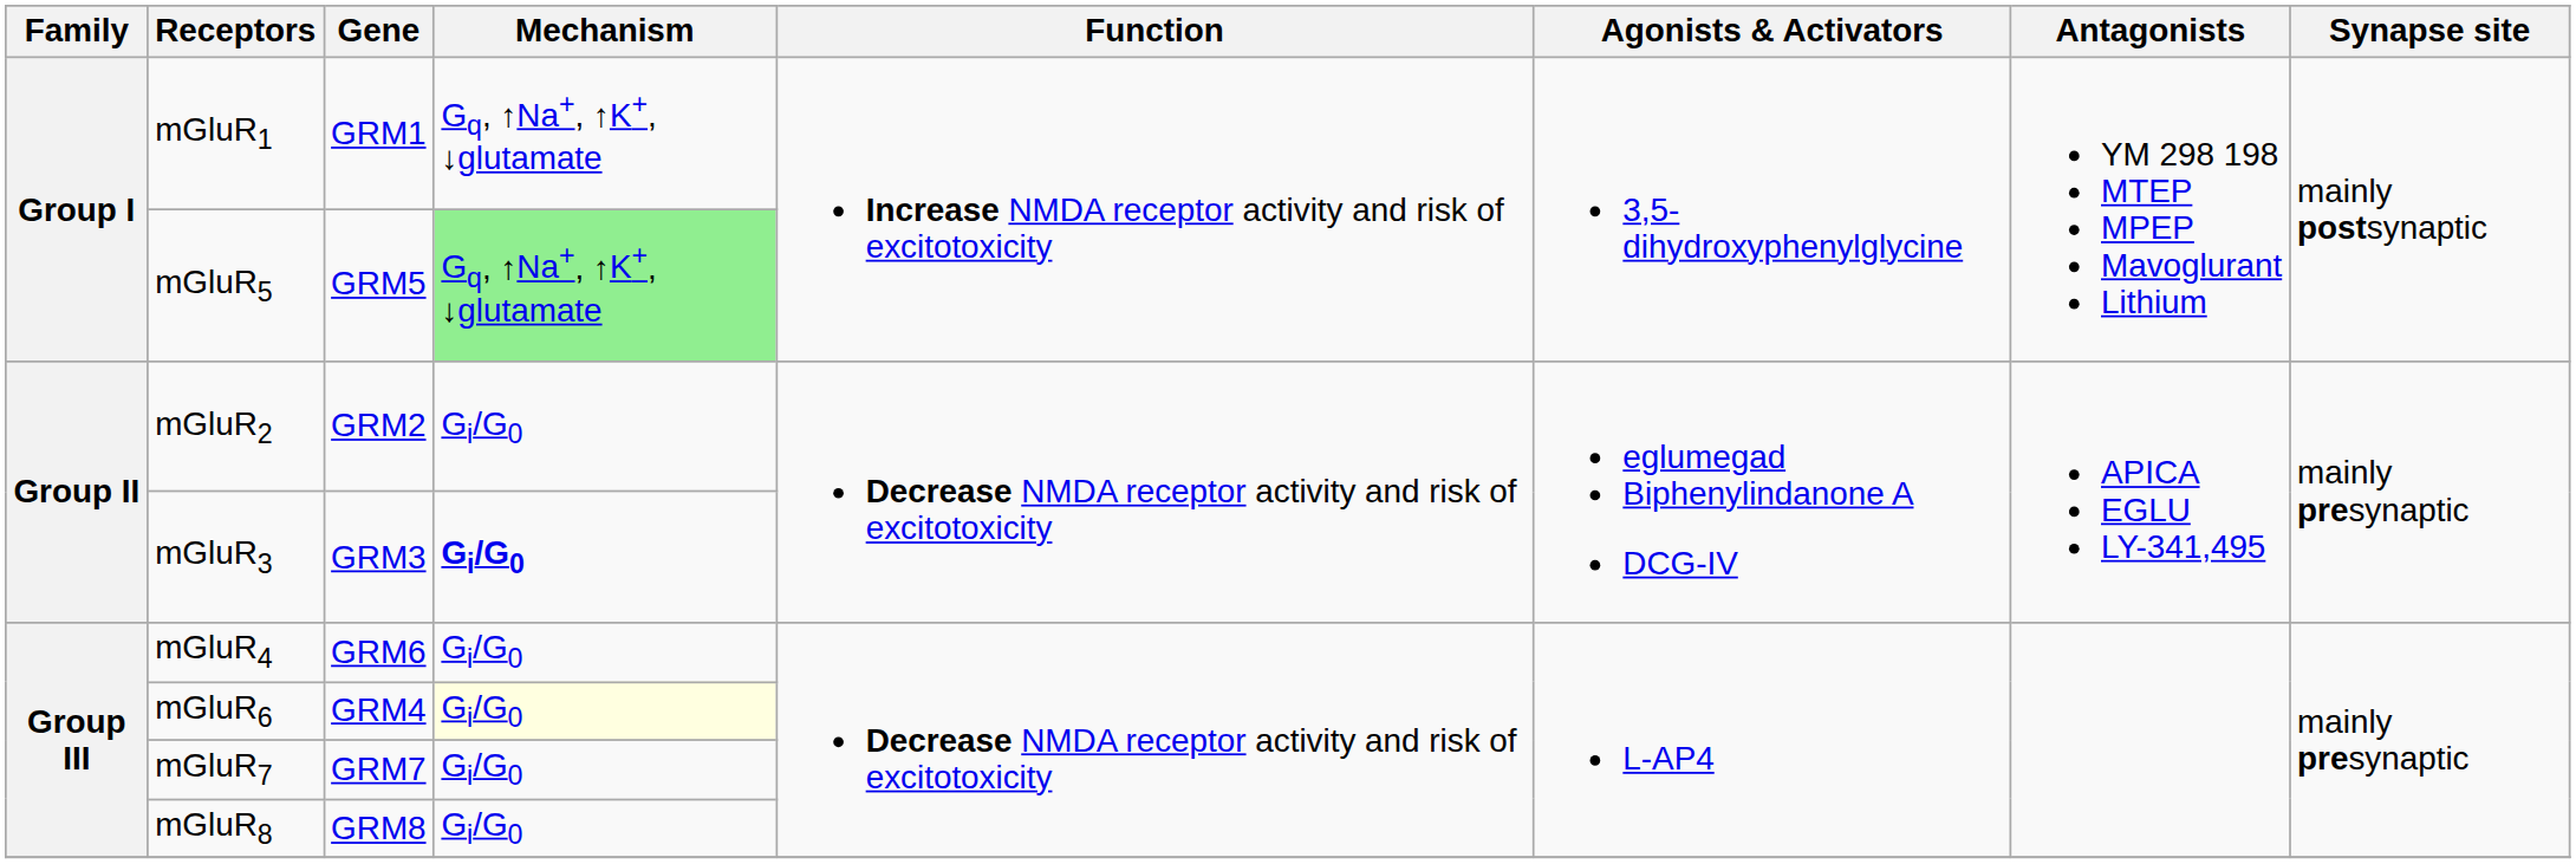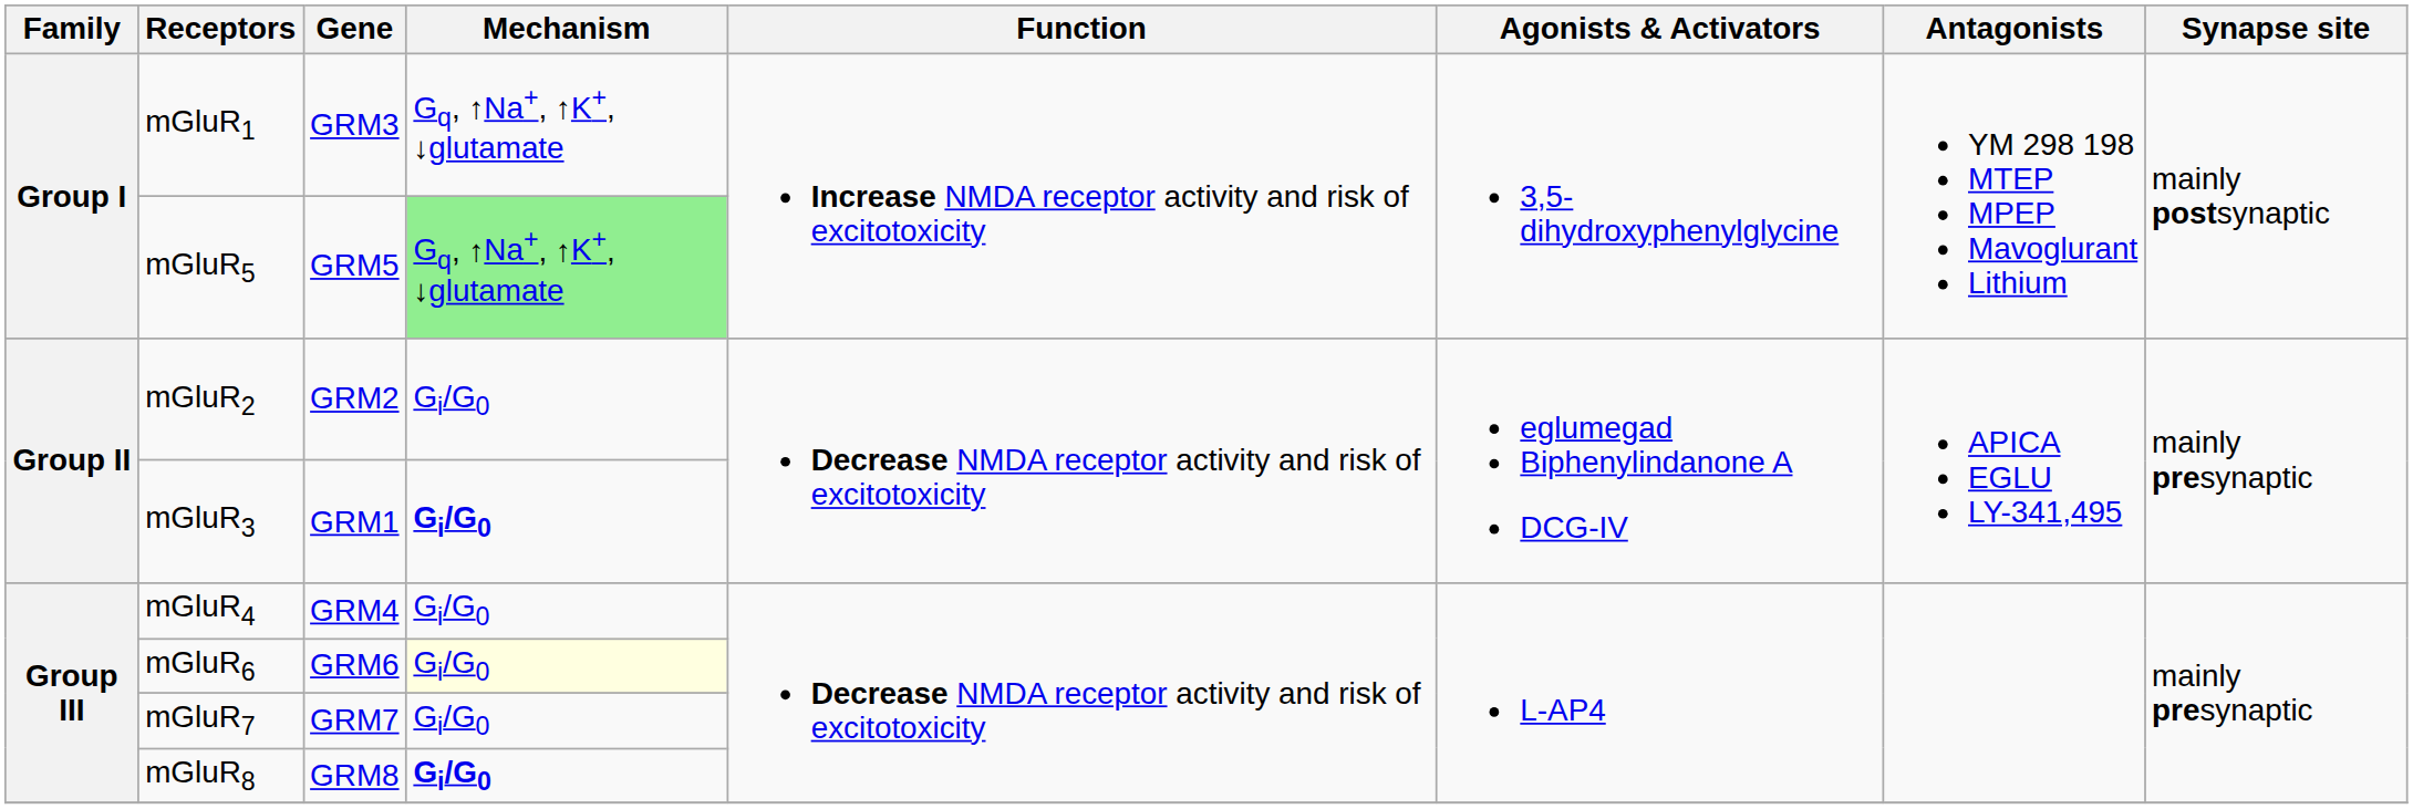mGluR1 | Gene: GRM1 -> GRM3
mGluR3 | Gene: GRM3 -> GRM1
mGluR4 | Gene: GRM6 -> GRM4
mGluR6 | Gene: GRM4 -> GRM6
mGluR8 | Mechanism: normal -> bold
